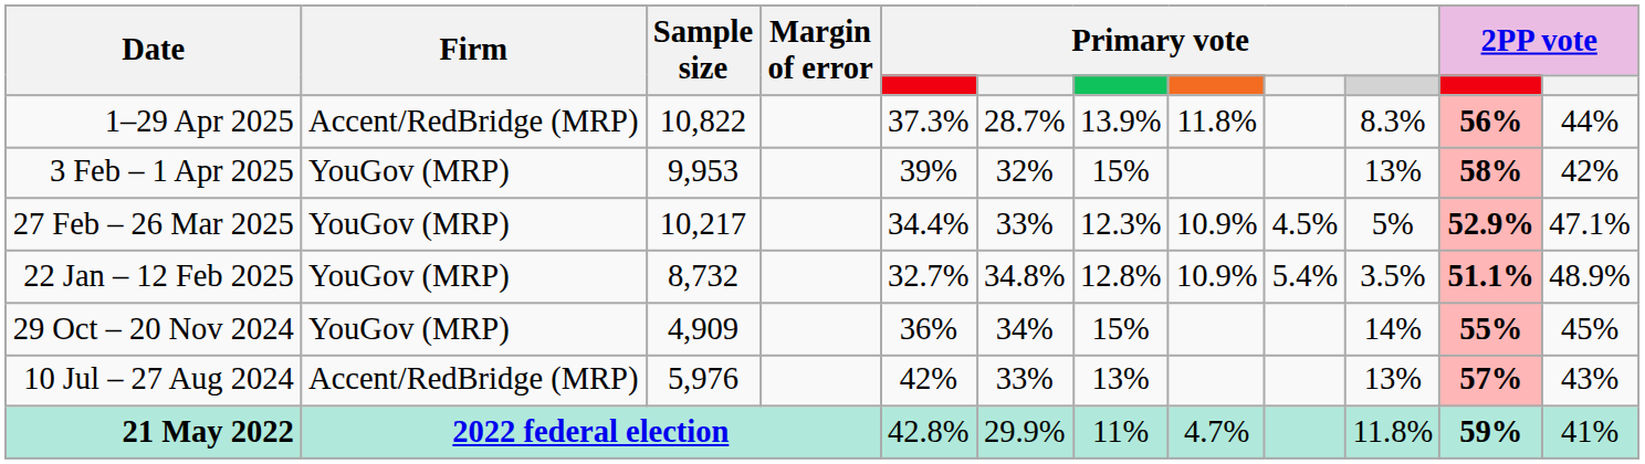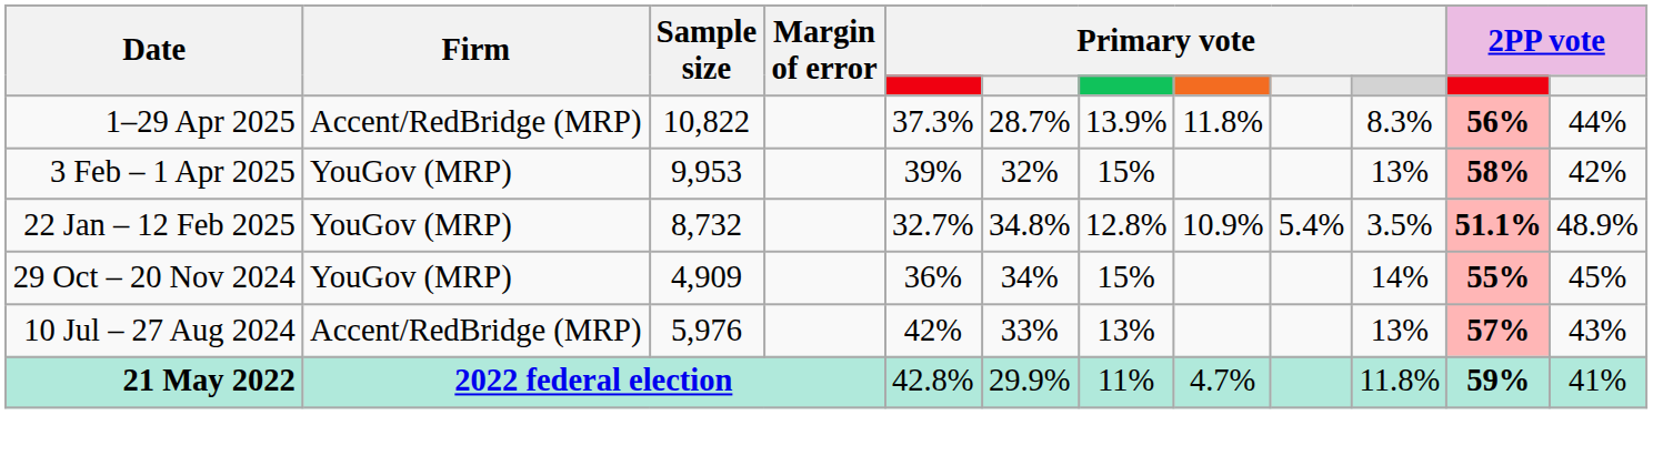- row: 27 Feb – 26 Mar 2025 | YouGov (MRP) | 10,217 | 34.4% | 33% | 12.3% | 10.9% | 4.5% | 5% | 52.9% | 47.1%
